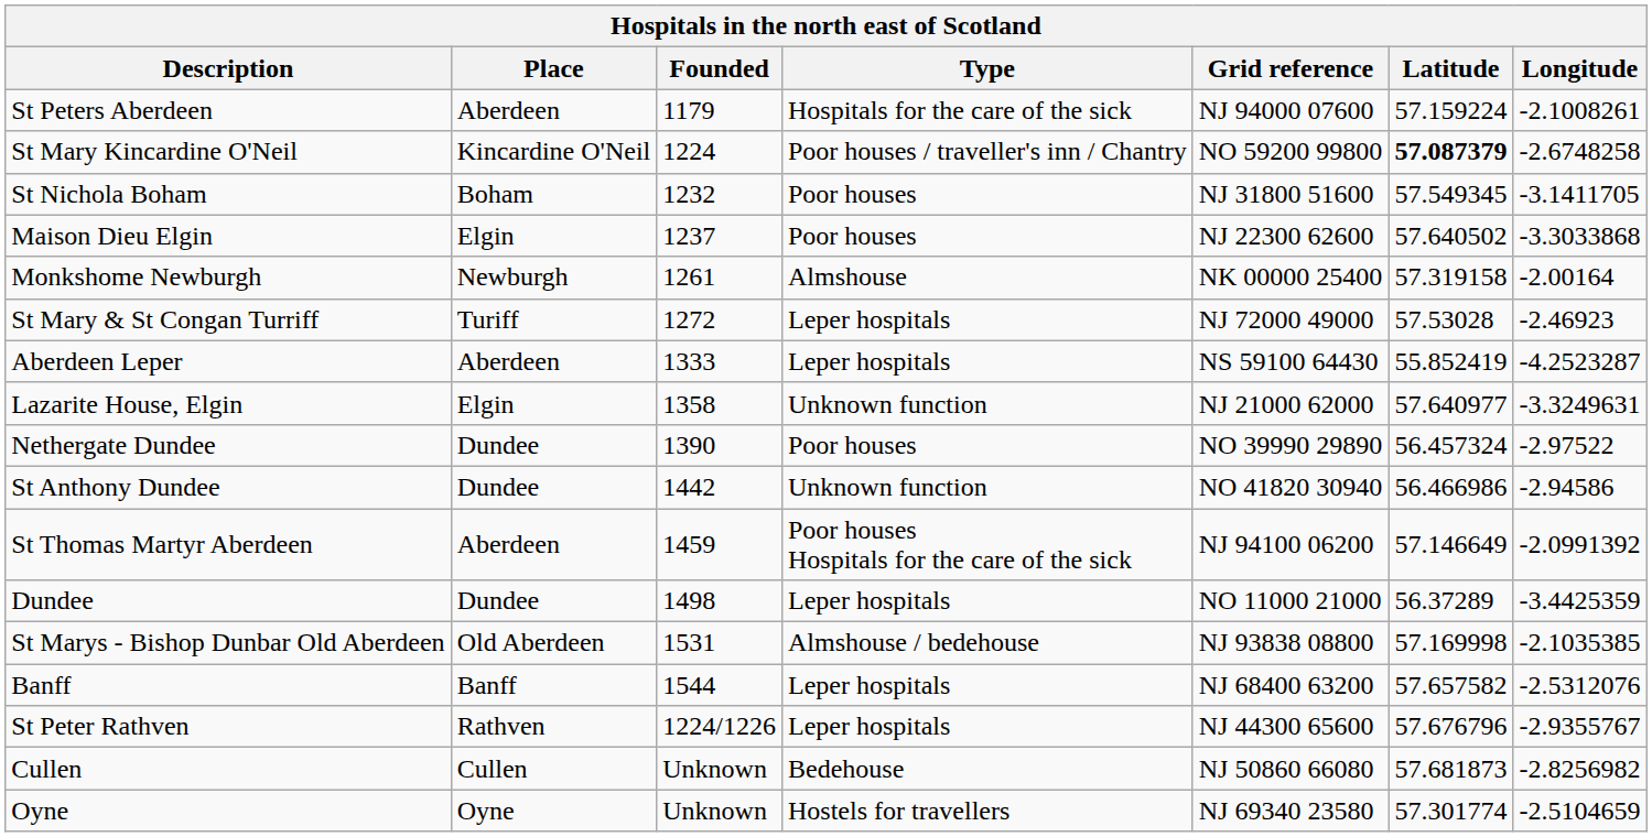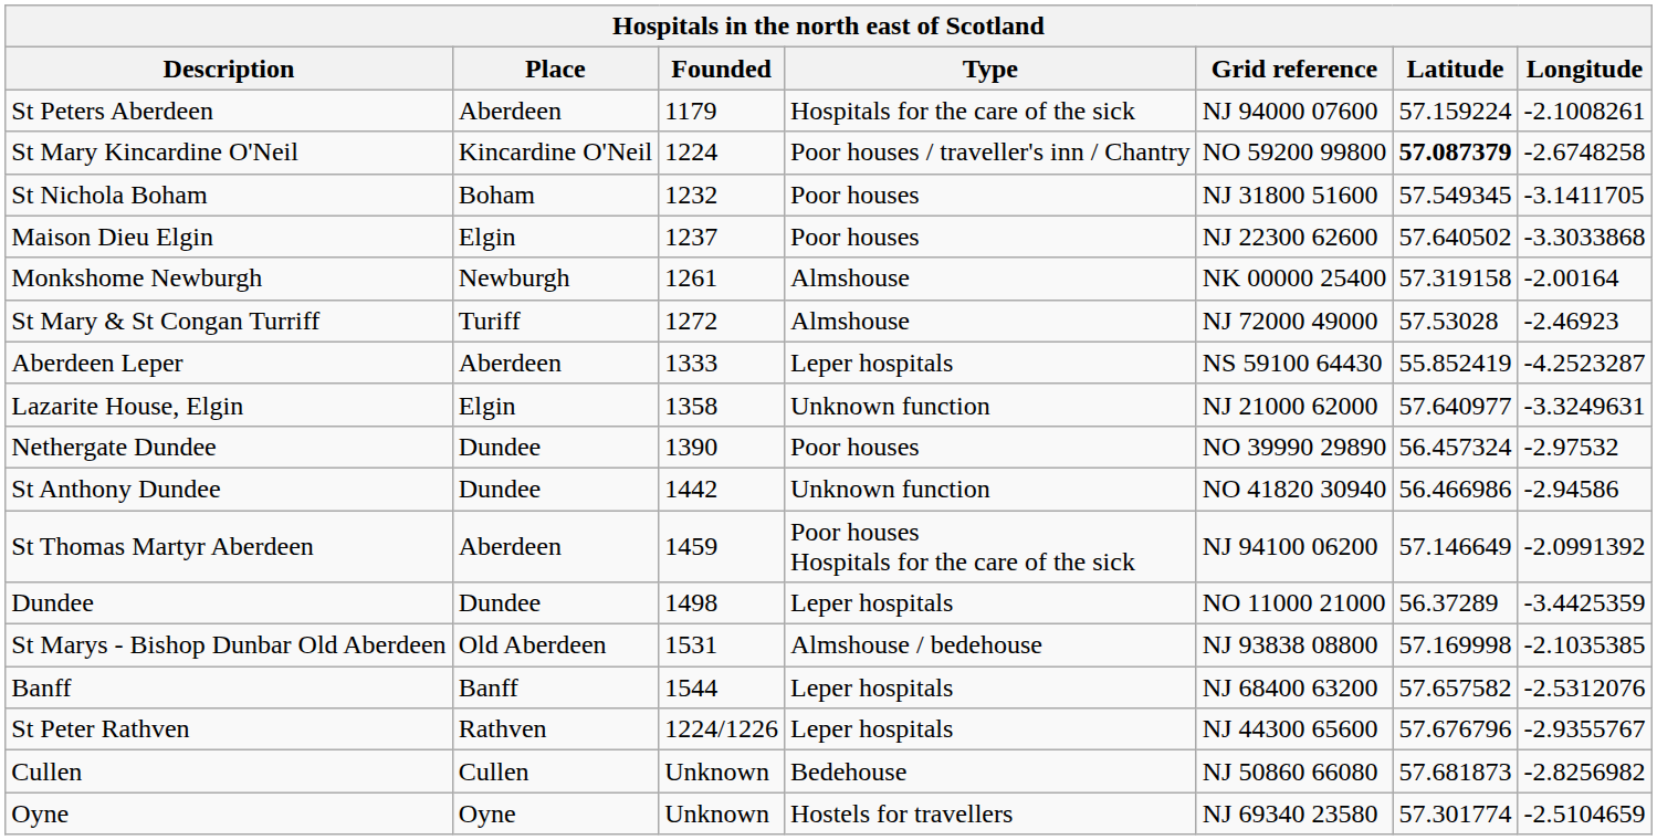St Mary & St Congan Turriff | Type: Leper hospitals -> Almshouse
Nethergate Dundee | Longitude: -2.97522 -> -2.97532
